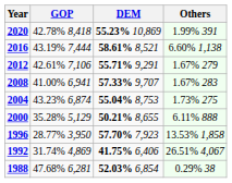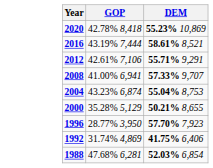- column: Others | 1.99% 391 | 6.60% 1,138 | 1.67% 279 | 1.67% 283 | 1.73% 275 | 6.11% 888 | 13.53% 1,858 | 26.51% 4,067 | 0.29% 38
